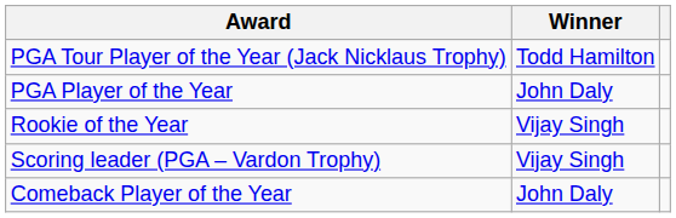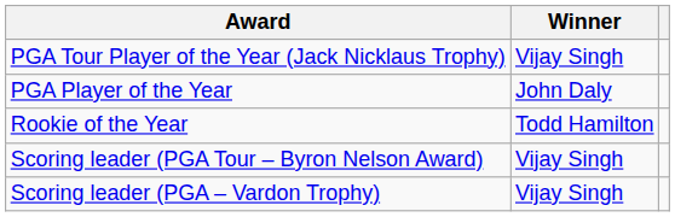PGA Tour Player of the Year (Jack Nicklaus Trophy) | Winner: Todd Hamilton -> Vijay Singh
Rookie of the Year | Winner: Vijay Singh -> Todd Hamilton
+ row: Scoring leader (PGA Tour – Byron Nelson Award) | Vijay Singh
- row: Comeback Player of the Year | John Daly
